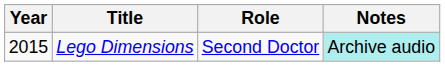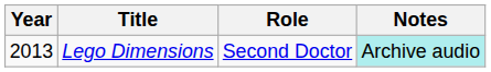Lego Dimensions | Year: 2015 -> 2013
